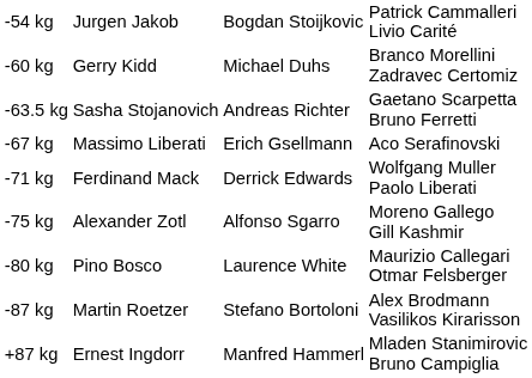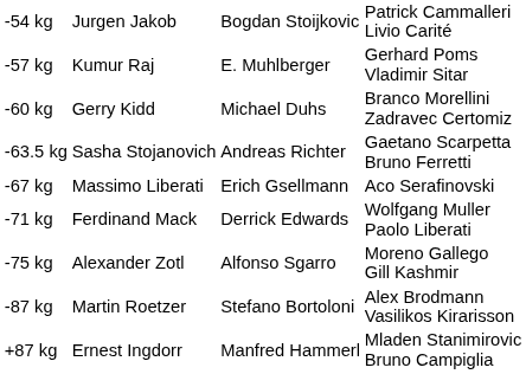+ row: -57 kg | Kumur Raj | E. Muhlberger | Gerhard Poms Vladimir Sitar
- row: -80 kg | Pino Bosco | Laurence White | Maurizio Callegari Otmar Felsberger
